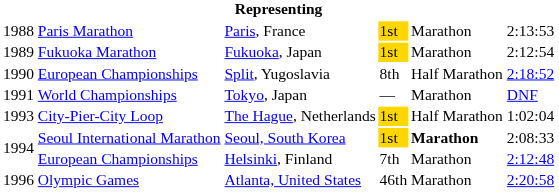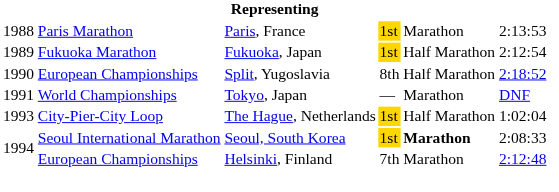Fukuoka, Japan | column 5: Marathon -> Half Marathon
- row: 1996 | Olympic Games | Atlanta, United States | 46th | Marathon | 2:20:58
